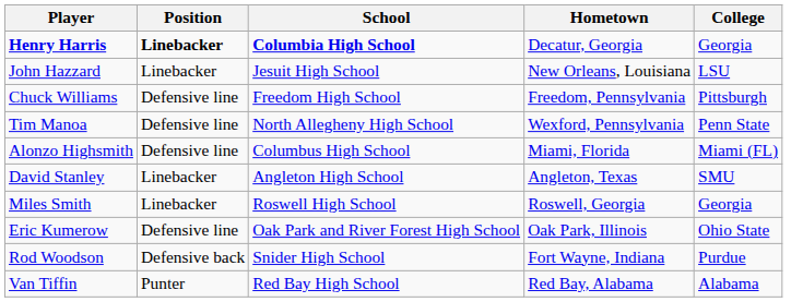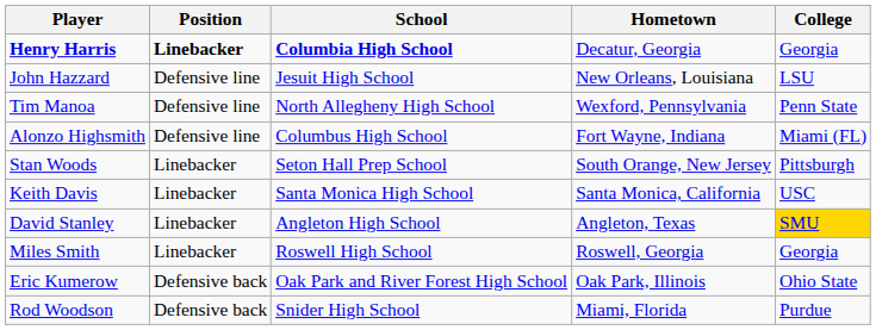John Hazzard | Position: Linebacker -> Defensive line
- row: Chuck Williams | Defensive line | Freedom High School | Freedom, Pennsylvania | Pittsburgh
Alonzo Highsmith | Hometown: Miami, Florida -> Fort Wayne, Indiana
+ row: Stan Woods | Linebacker | Seton Hall Prep School | South Orange, New Jersey | Pittsburgh
+ row: Keith Davis | Linebacker | Santa Monica High School | Santa Monica, California | USC
David Stanley | College: no background -> gold background
Eric Kumerow | Position: Defensive line -> Defensive back
Rod Woodson | Hometown: Fort Wayne, Indiana -> Miami, Florida
- row: Van Tiffin | Punter | Red Bay High School | Red Bay, Alabama | Alabama
